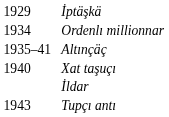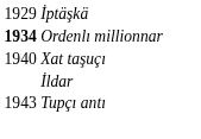Ordenlı millionnar | column 1: normal -> bold
- row: 1935–41 | Altınçäç
